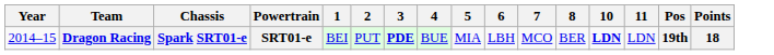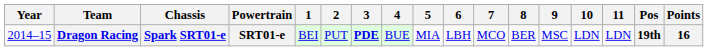+ column: 9 | MSC
Dragon Racing | 10: bold -> normal
Dragon Racing | Points: 18 -> 16
